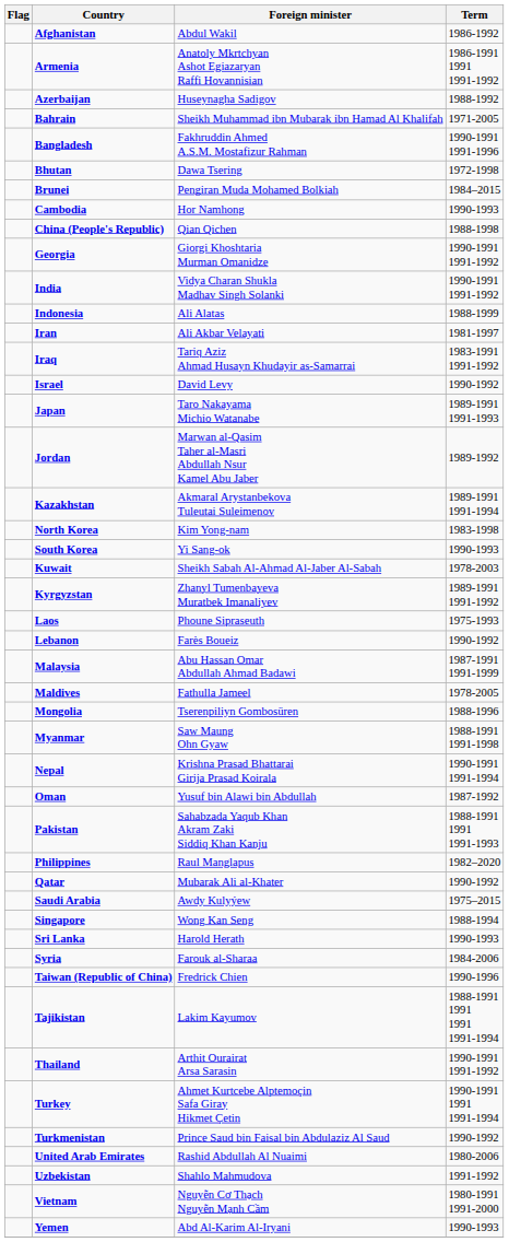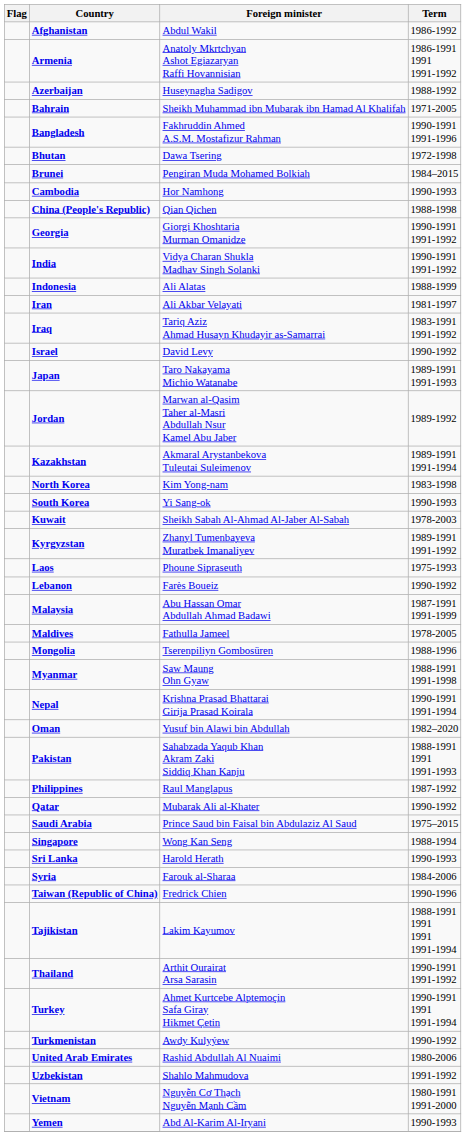Oman | Term: 1987-1992 -> 1982–2020
Philippines | Term: 1982–2020 -> 1987-1992
Saudi Arabia | Foreign minister: Awdy Kulyýew -> Prince Saud bin Faisal bin Abdulaziz Al Saud
Turkmenistan | Foreign minister: Prince Saud bin Faisal bin Abdulaziz Al Saud -> Awdy Kulyýew
